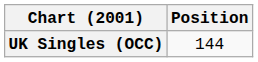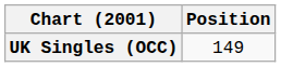UK Singles (OCC) | Position: 144 -> 149
